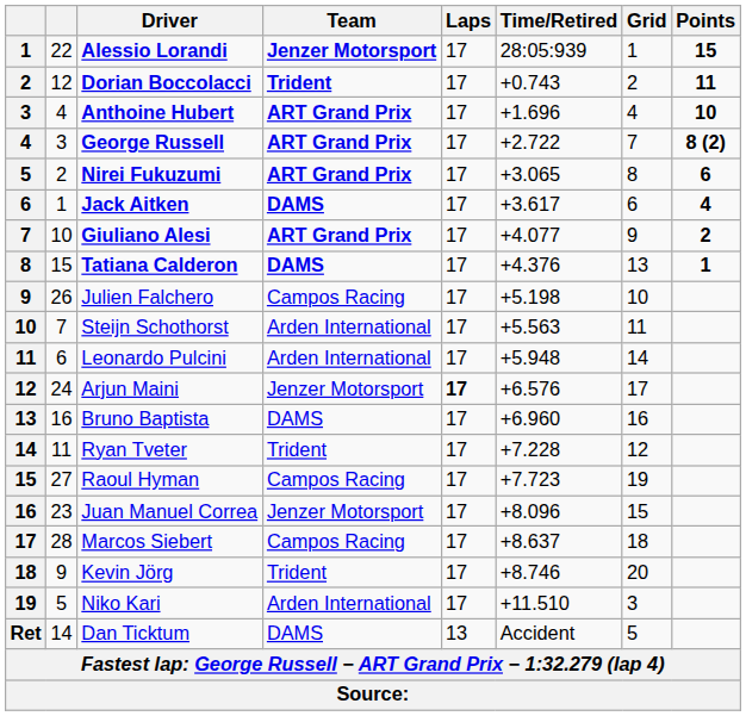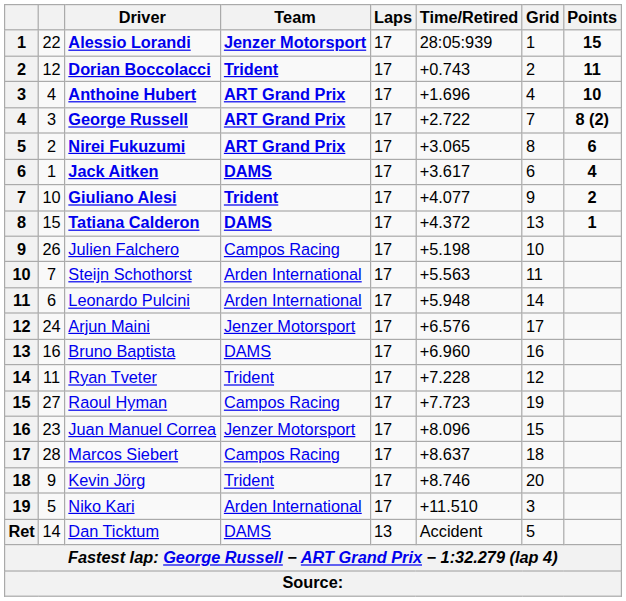Giuliano Alesi | Team: ART Grand Prix -> Trident
Tatiana Calderon | Time/Retired: +4.376 -> +4.372
Arjun Maini | Laps: bold -> normal
